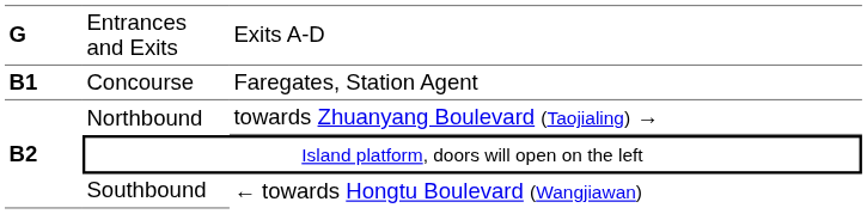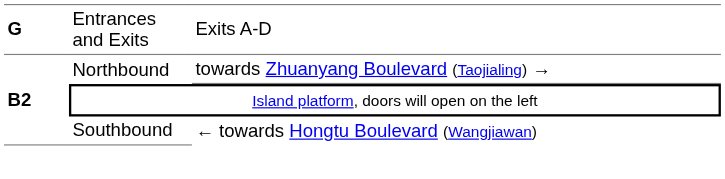- row: B1 | Concourse | Faregates, Station Agent
